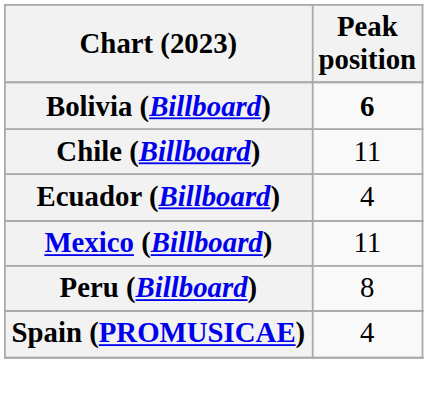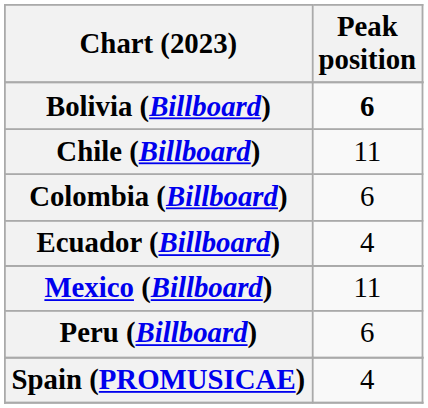+ row: Colombia (Billboard) | 6
Peru (Billboard) | Peak position: 8 -> 6
